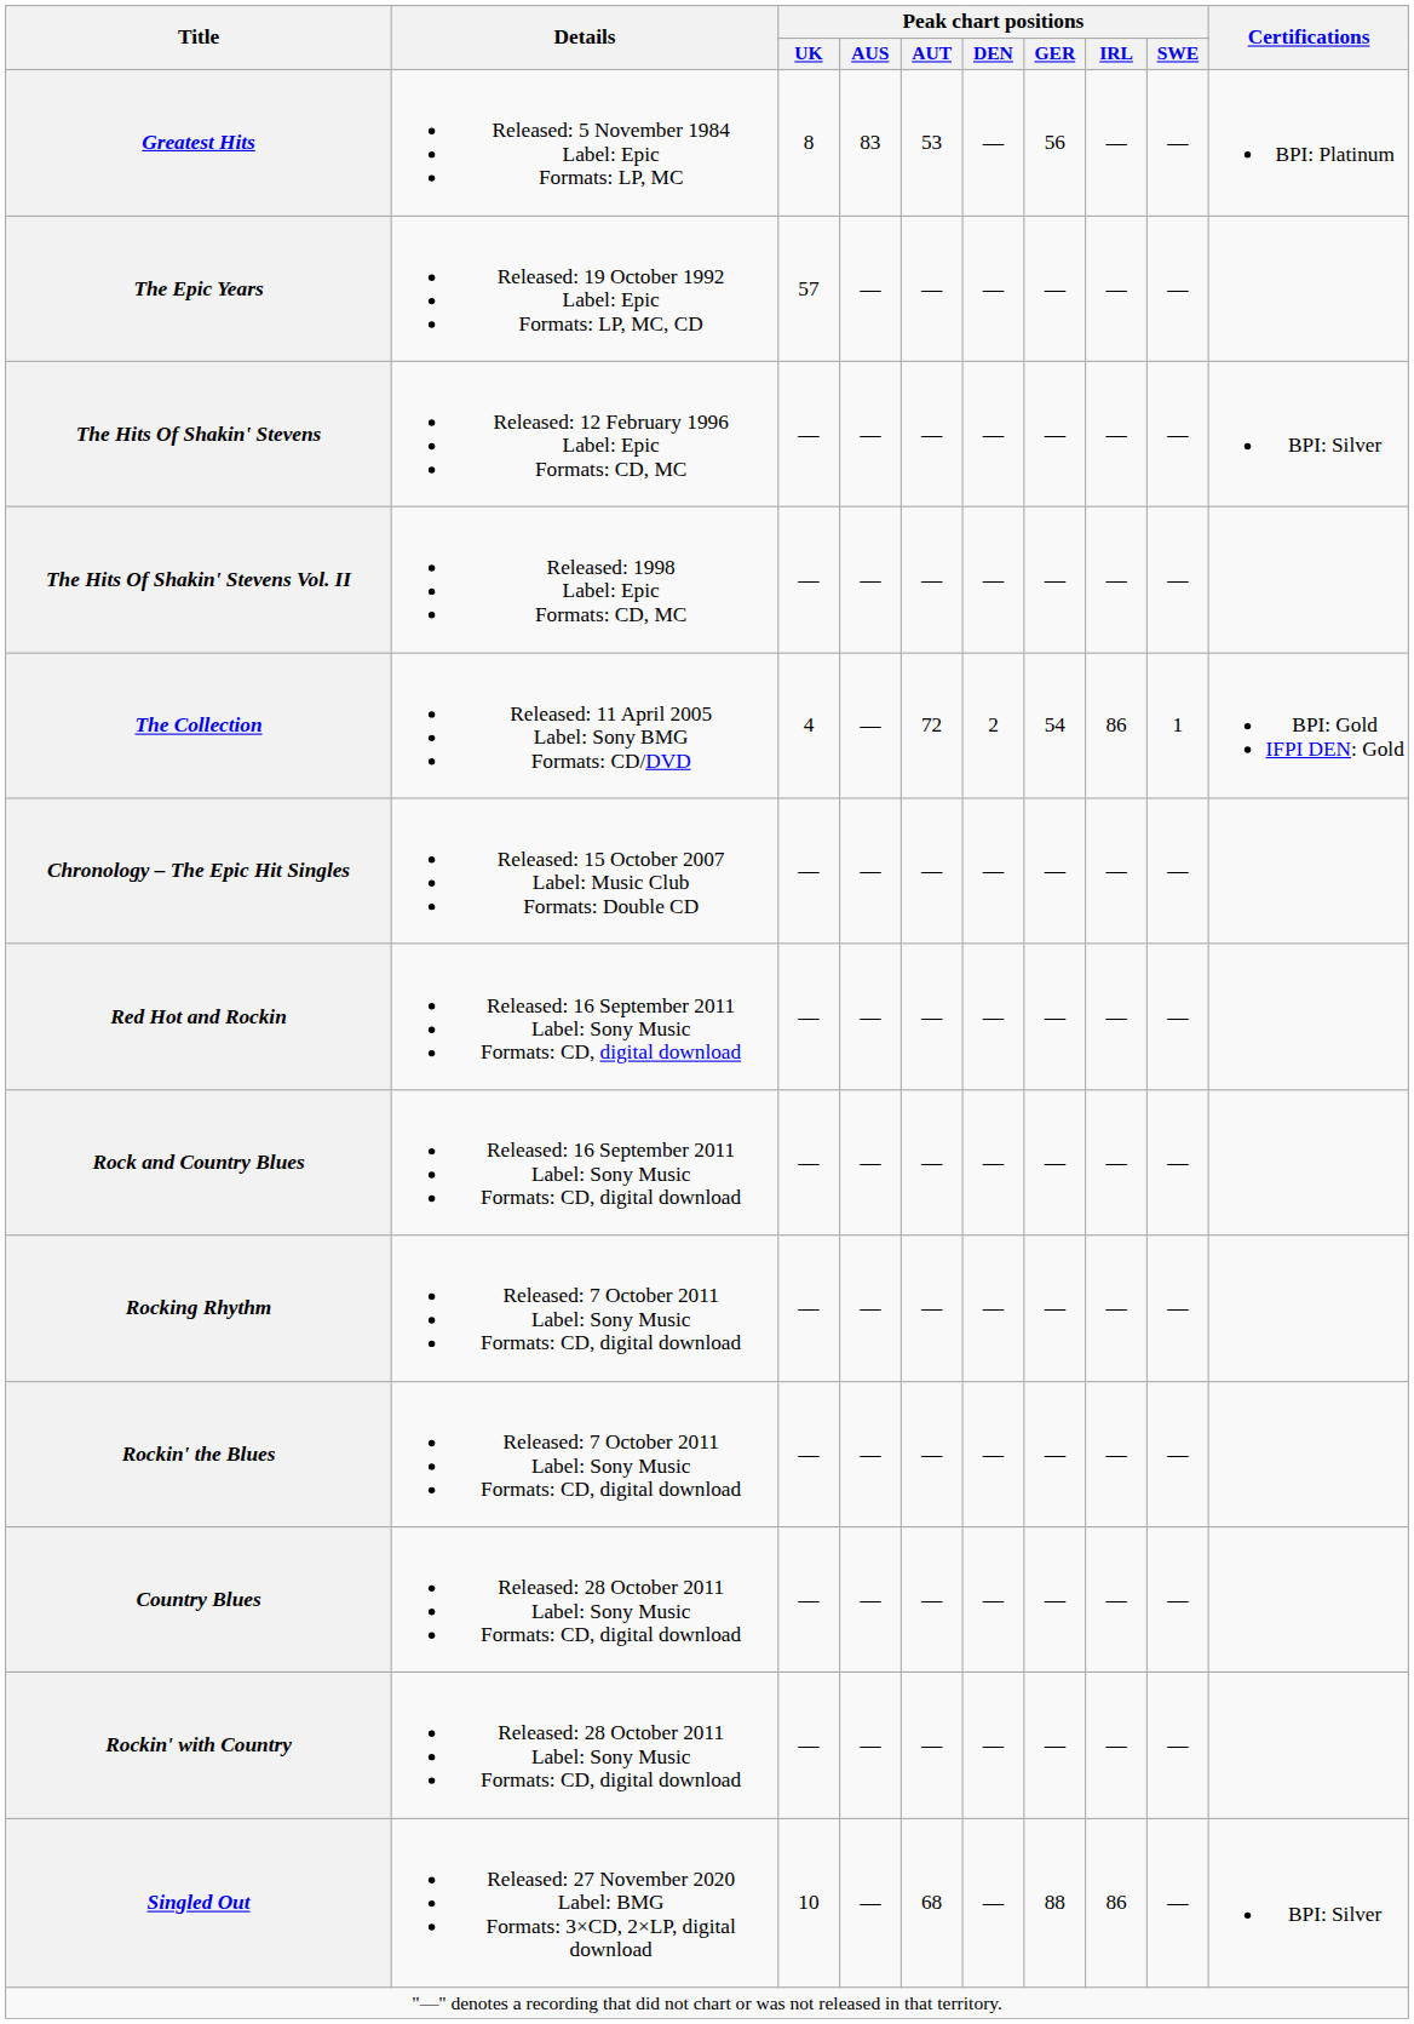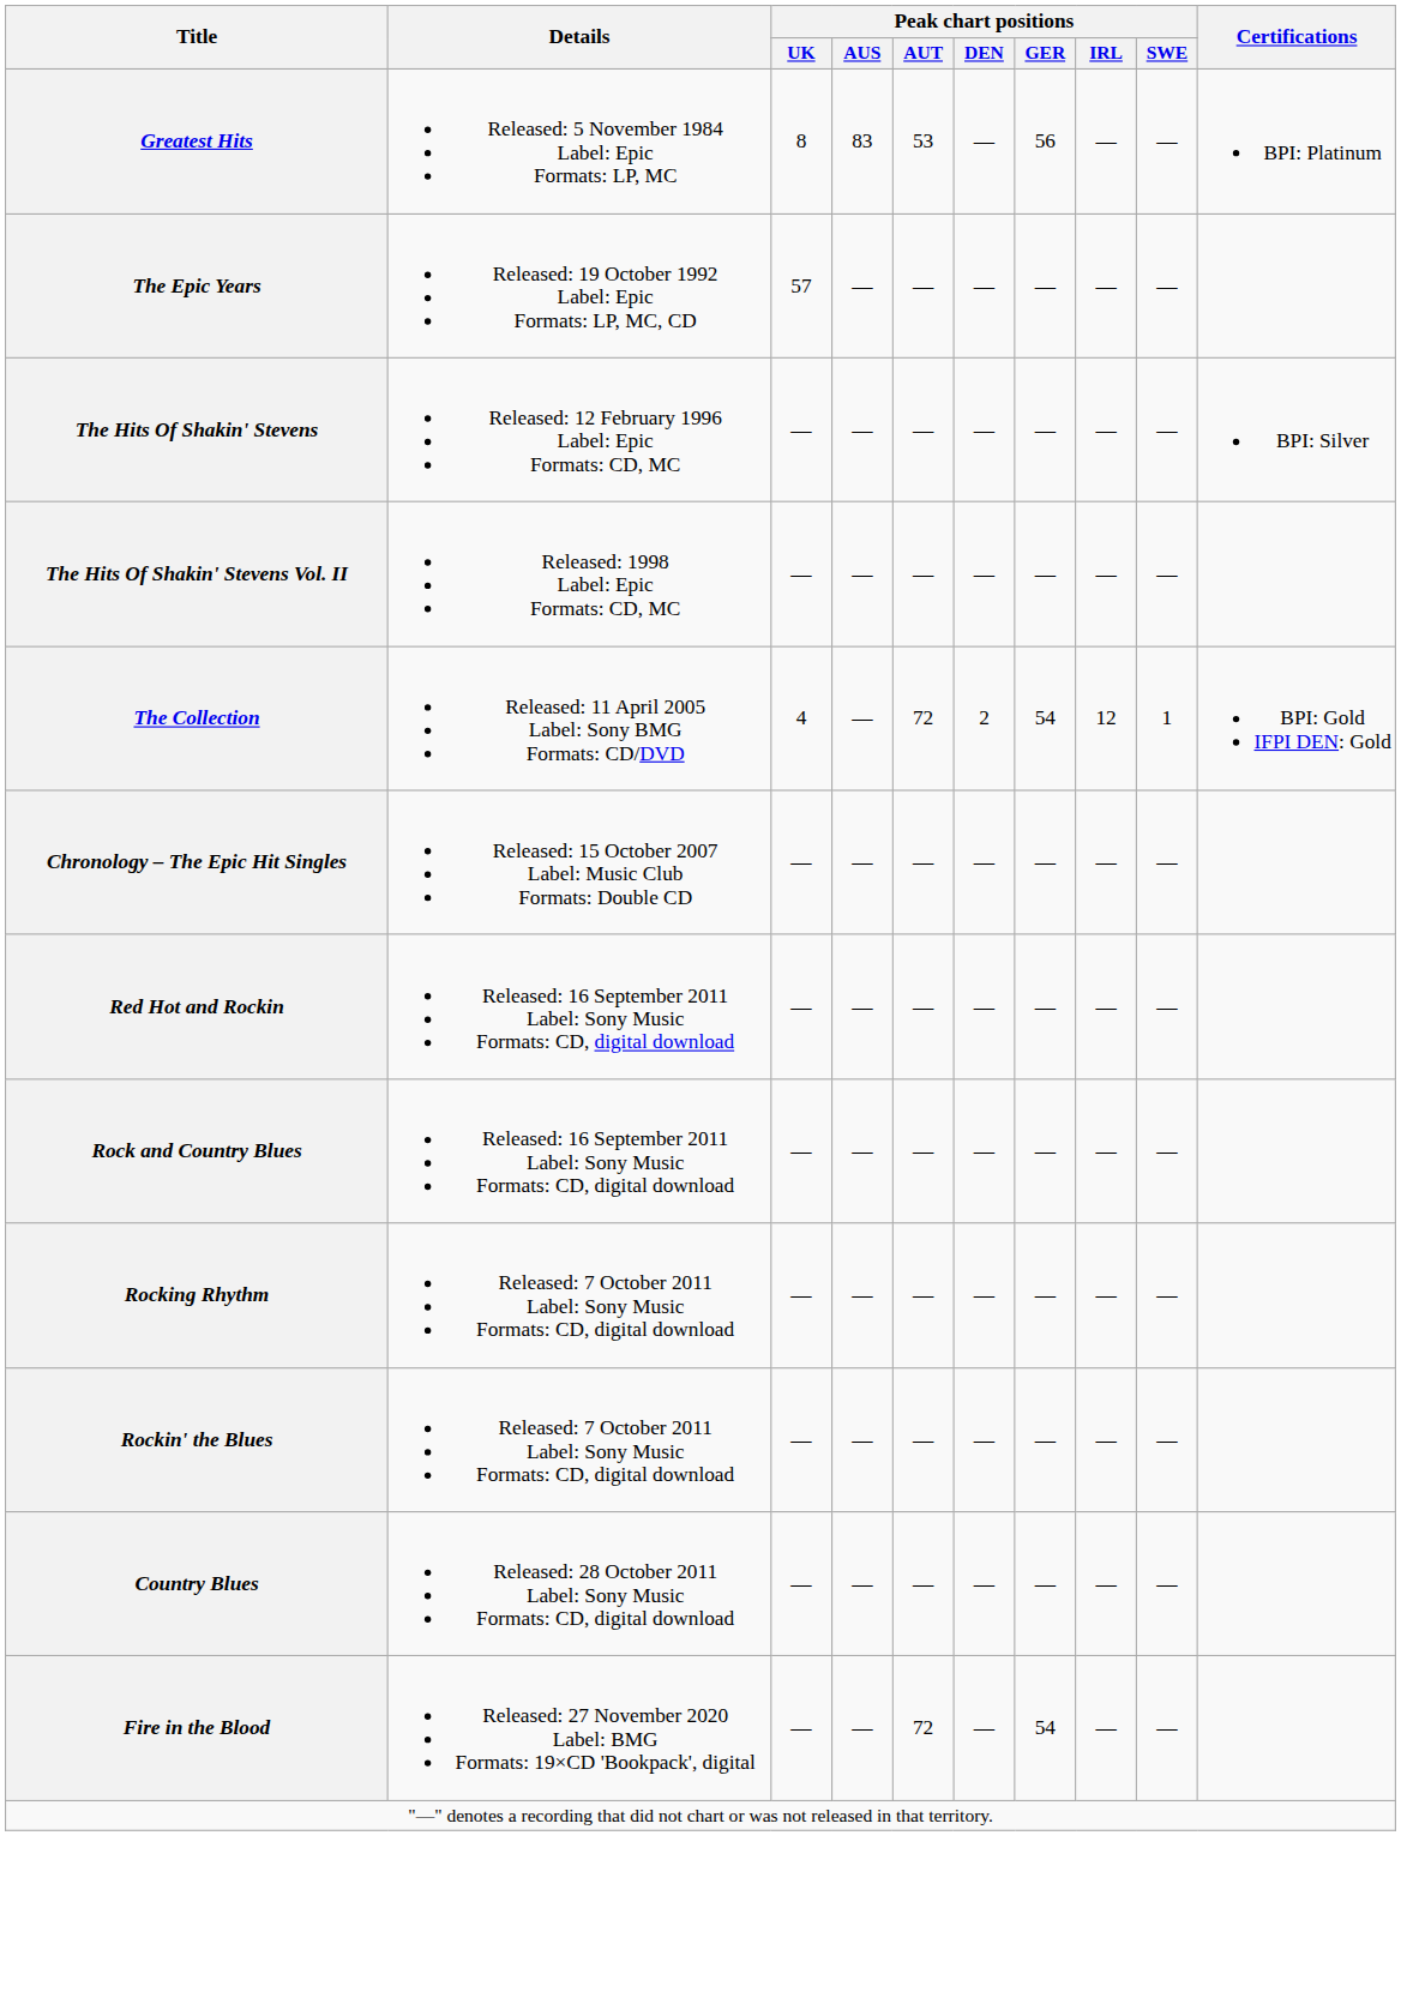The Collection | Peak chart positions / IRL: 86 -> 12
- row: Rockin' with Country | Released: 28 October 2011 Label: Sony Music Formats: CD, digital download | — | — | — | — | — | — | —
- row: Singled Out | Released: 27 November 2020 Label: BMG Formats: 3×CD, 2×LP, digital download | 10 | — | 68 | — | 88 | 86 | — | BPI: Silver
+ row: Fire in the Blood | Released: 27 November 2020 Label: BMG Formats: 19×CD 'Bookpack', digital | — | — | 72 | — | 54 | — | —
